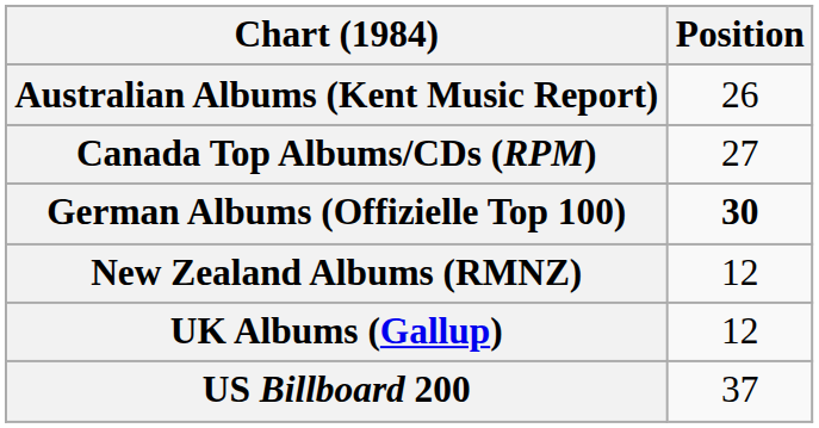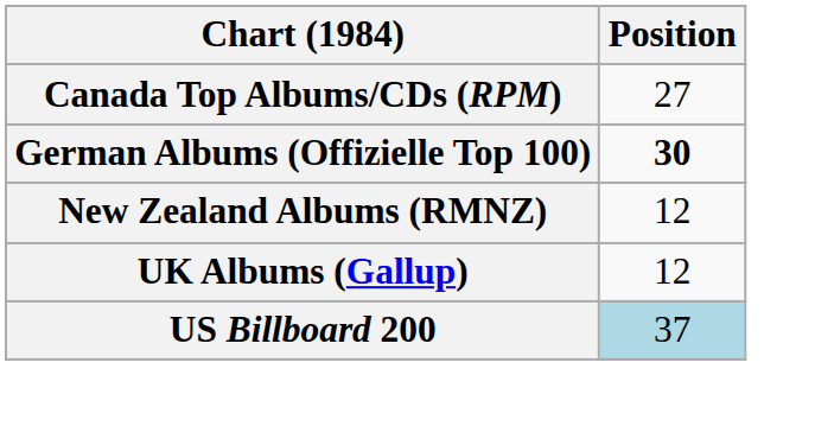- row: Australian Albums (Kent Music Report) | 26
US Billboard 200 | Position: no background -> lightblue background
